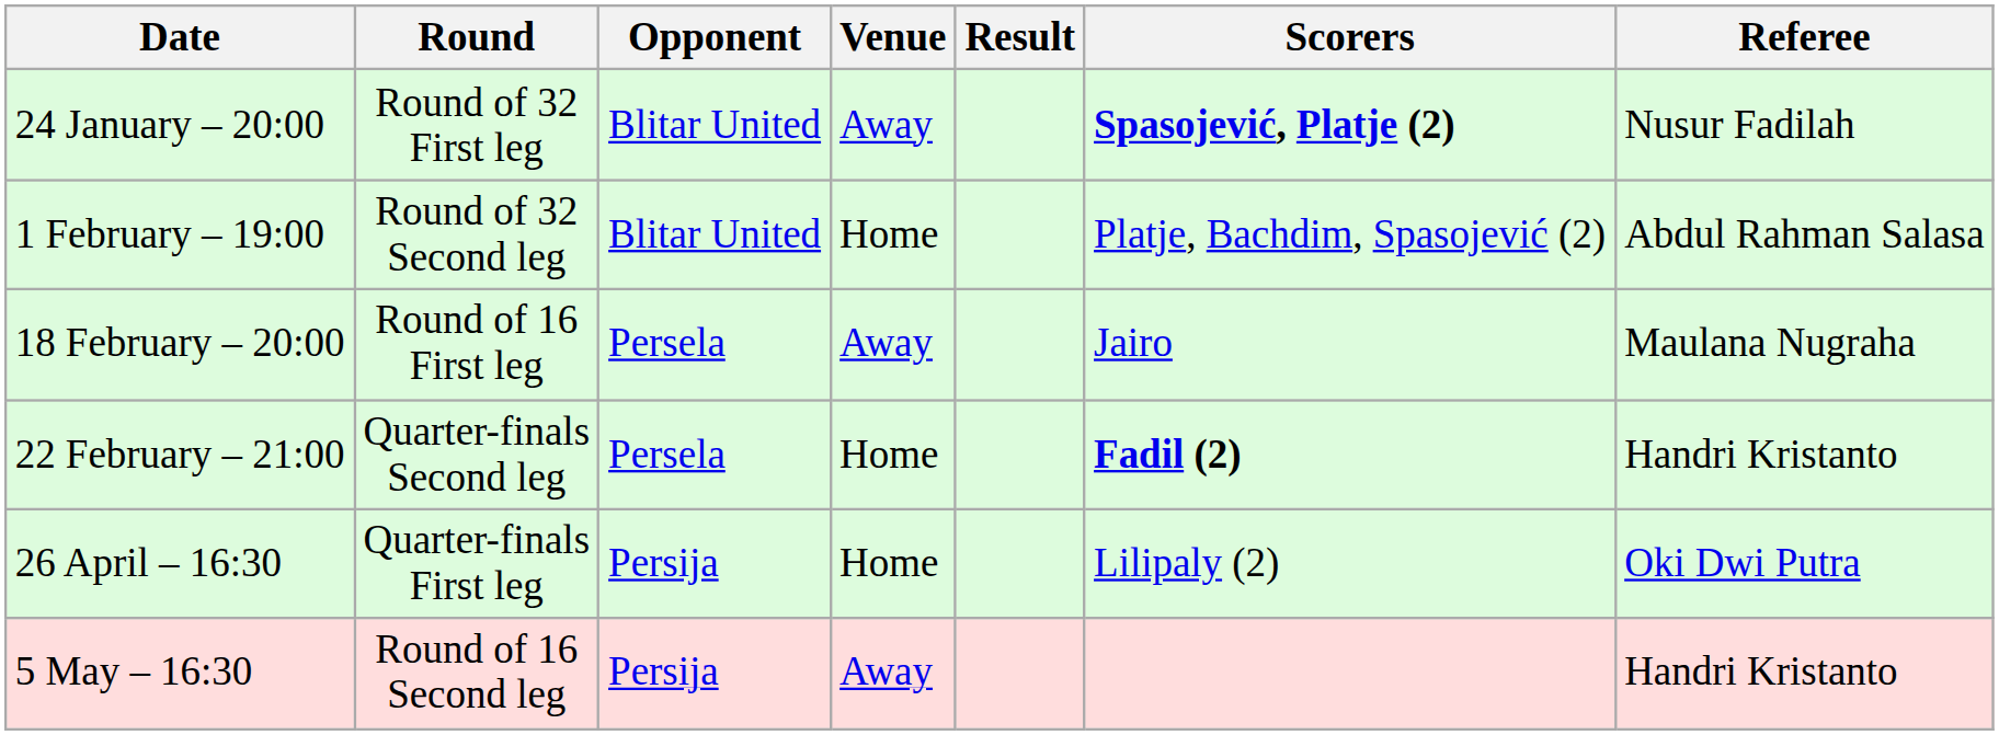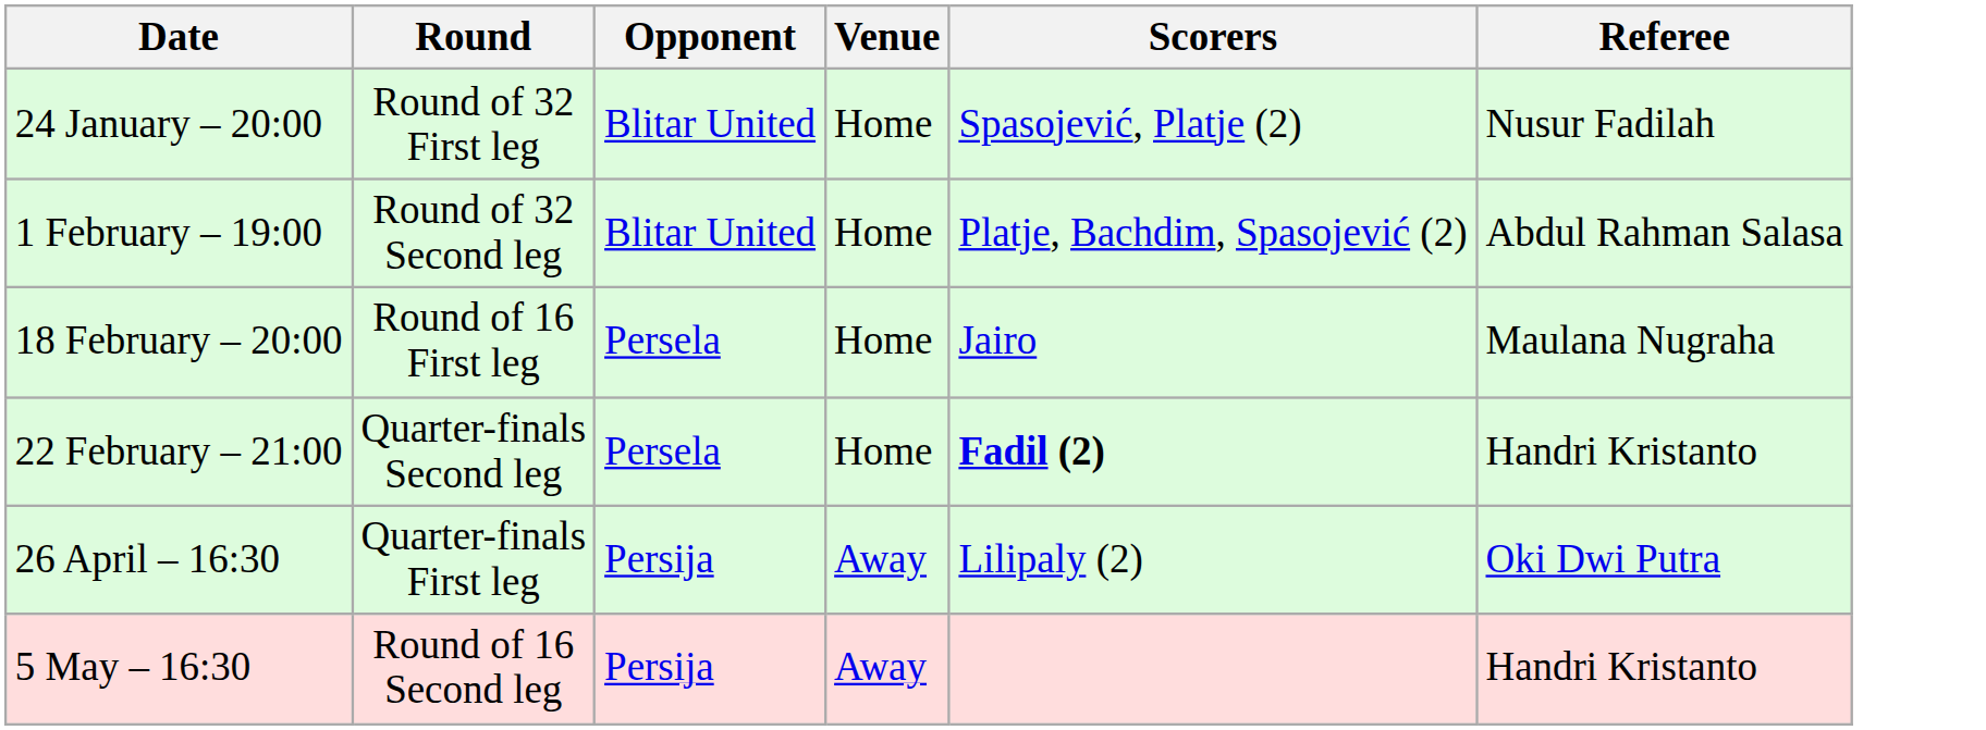- column: Result
24 January – 20:00 | Venue: Away -> Home
24 January – 20:00 | Scorers: bold -> normal
18 February – 20:00 | Venue: Away -> Home
26 April – 16:30 | Venue: Home -> Away
